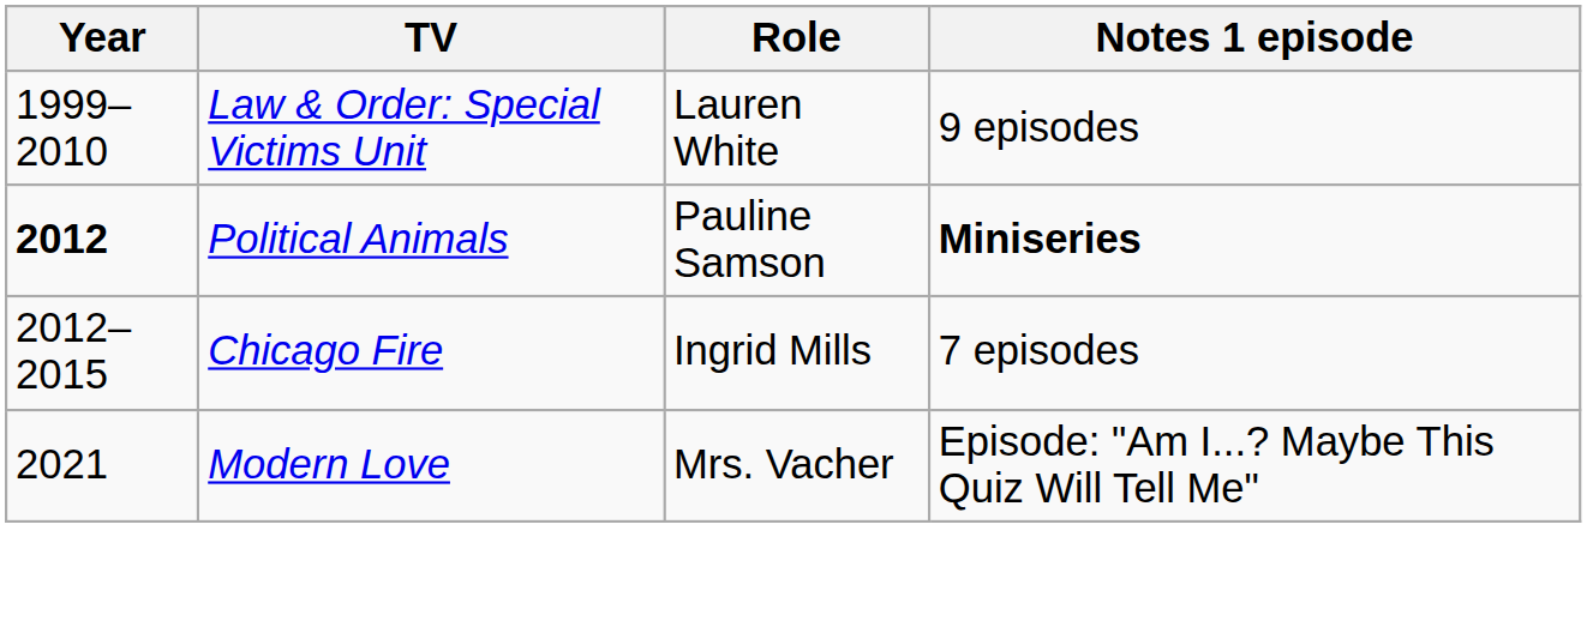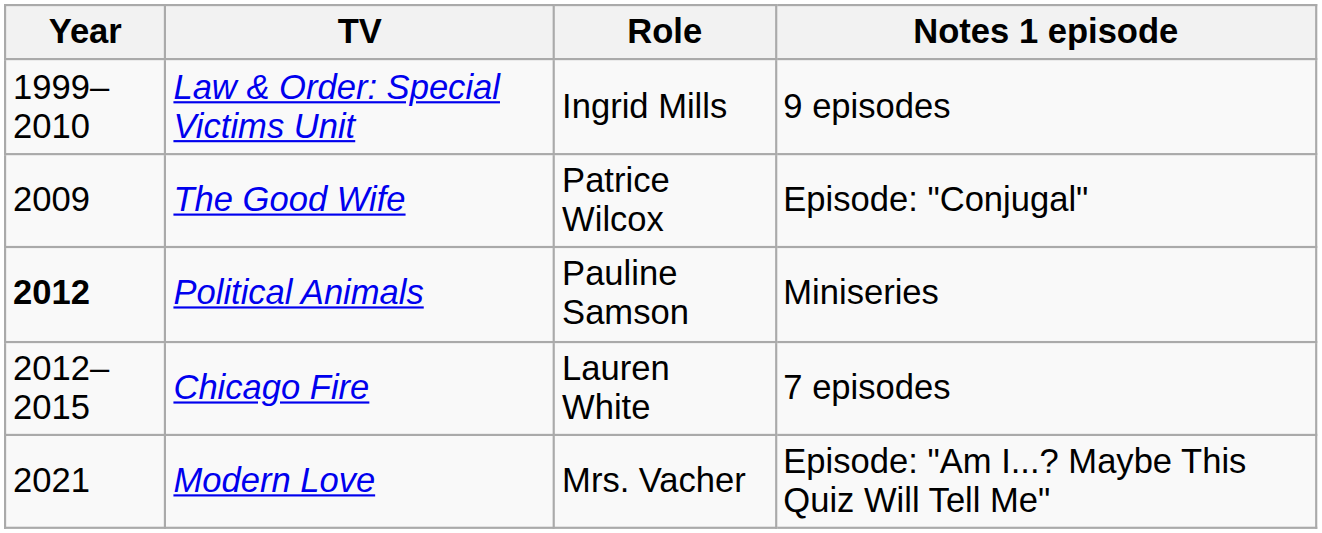Law & Order: Special Victims Unit | Role: Lauren White -> Ingrid Mills
+ row: 2009 | The Good Wife | Patrice Wilcox | Episode: "Conjugal"
Political Animals | Notes 1 episode: bold -> normal
Chicago Fire | Role: Ingrid Mills -> Lauren White
